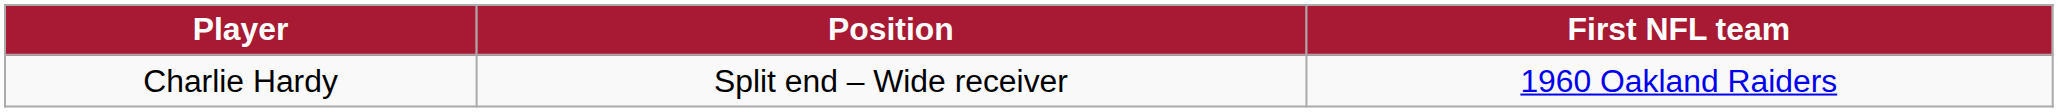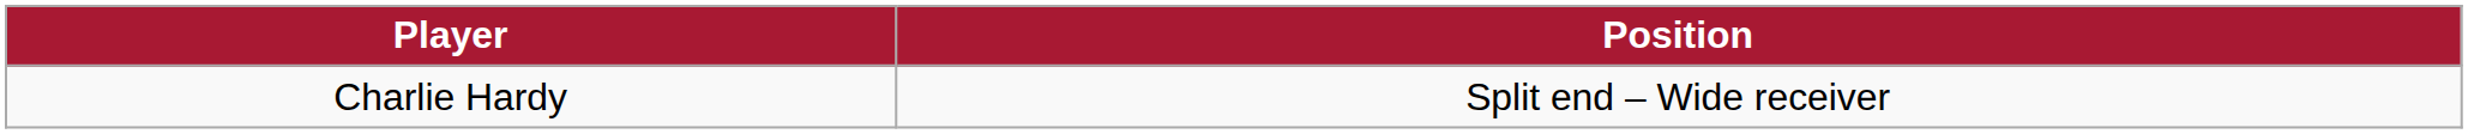- column: First NFL team | 1960 Oakland Raiders
